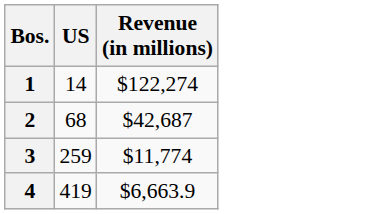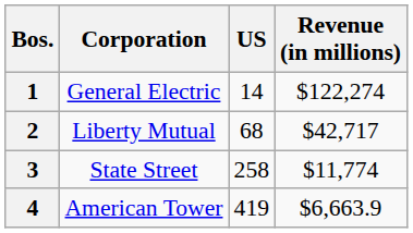+ column: Corporation | General Electric | Liberty Mutual | State Street | American Tower
2 | Revenue (in millions): $42,687 -> $42,717
3 | US: 259 -> 258
